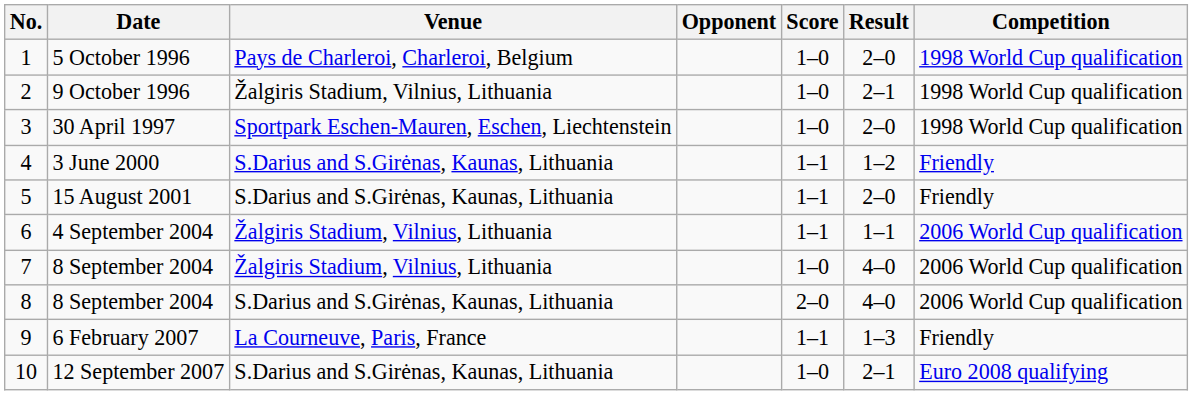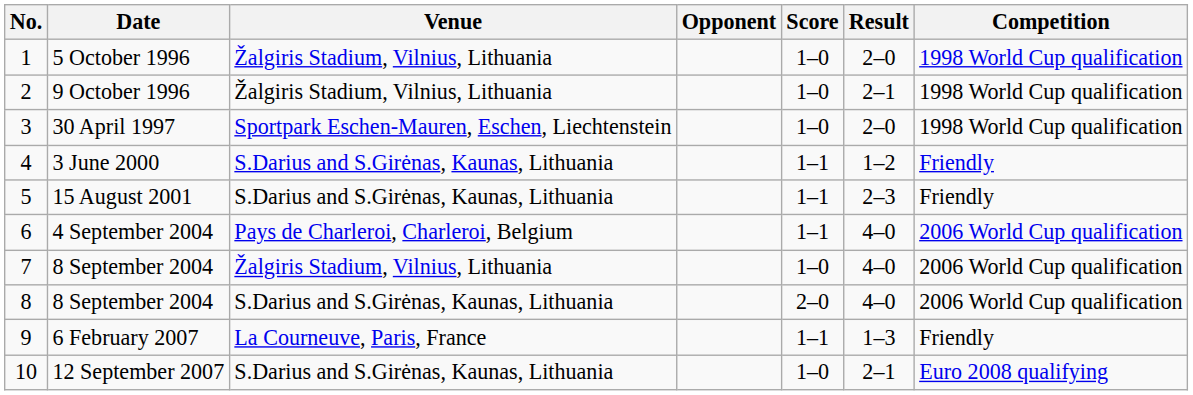5 October 1996 | Venue: Pays de Charleroi, Charleroi, Belgium -> Žalgiris Stadium, Vilnius, Lithuania
15 August 2001 | Result: 2–0 -> 2–3
4 September 2004 | Venue: Žalgiris Stadium, Vilnius, Lithuania -> Pays de Charleroi, Charleroi, Belgium
4 September 2004 | Result: 1–1 -> 4–0
